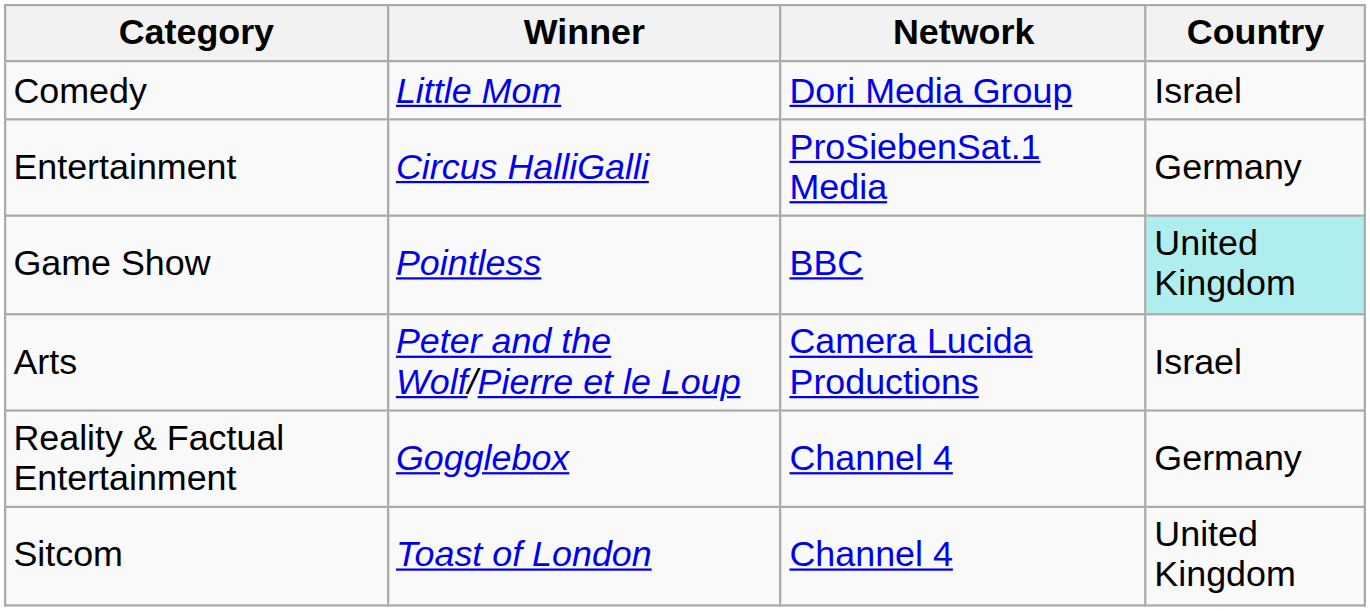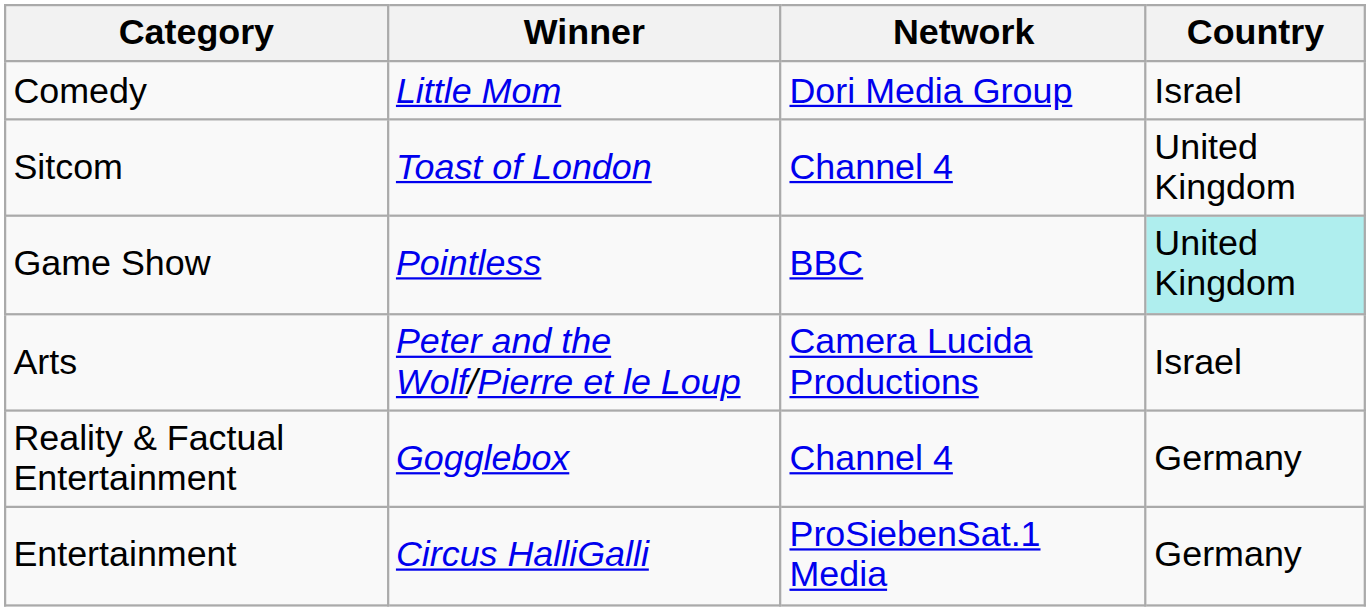rows swapped: Sitcom <-> Entertainment
